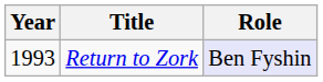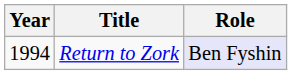Return to Zork | Year: 1993 -> 1994
